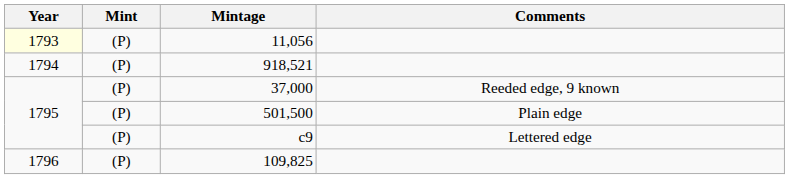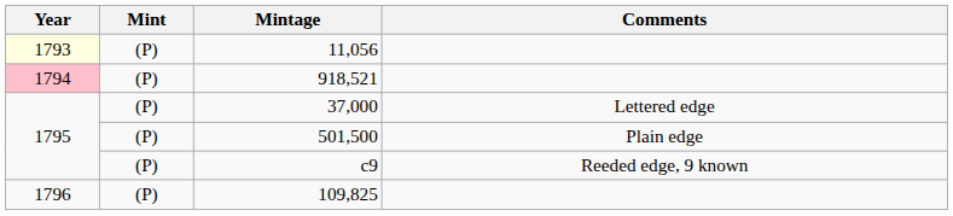918,521 | Year: no background -> pink background
37,000 | Comments: Reeded edge, 9 known -> Lettered edge
c9 | Comments: Lettered edge -> Reeded edge, 9 known
